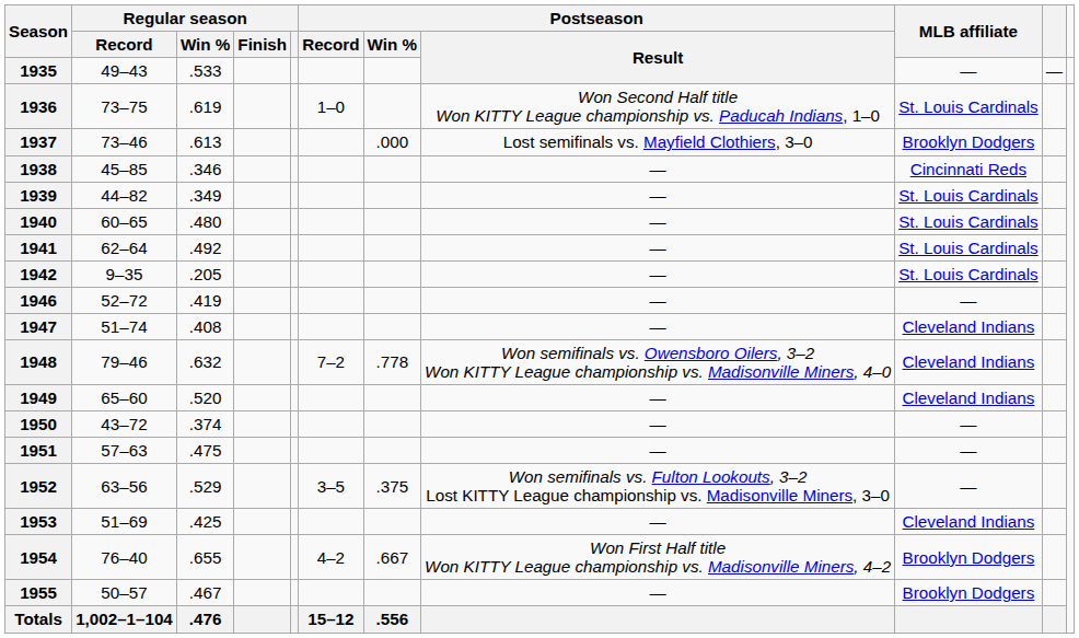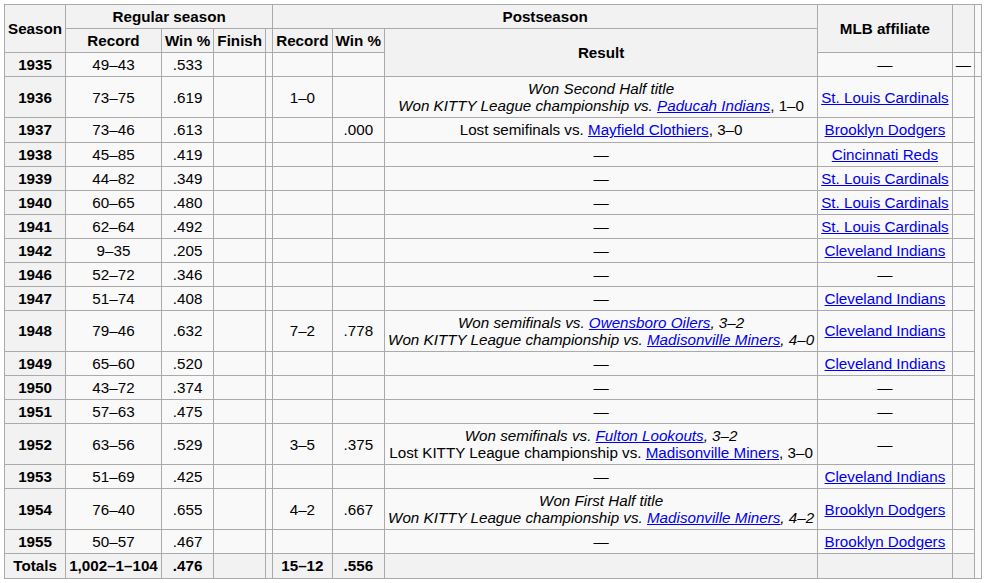1938 | Regular season / Win %: .346 -> .419
1942 | MLB affiliate: St. Louis Cardinals -> Cleveland Indians
1946 | Regular season / Win %: .419 -> .346
